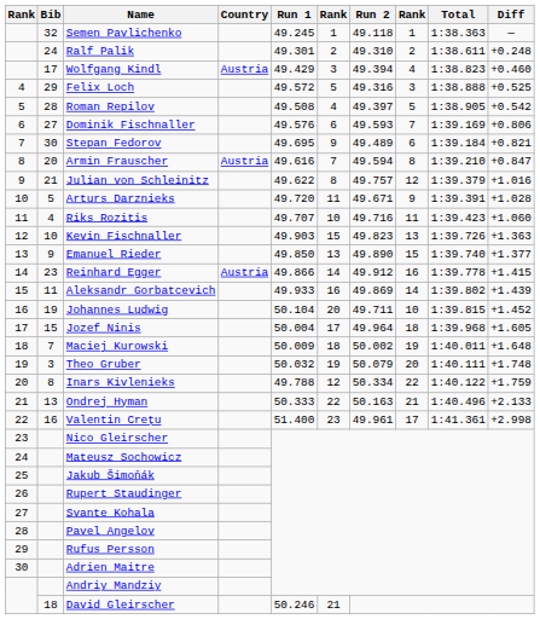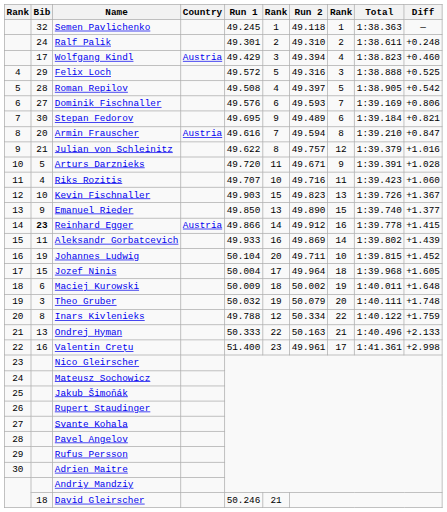Kevin Fischnaller | Diff: +1.363 -> +1.367
Reinhard Egger | Bib: normal -> bold
Maciej Kurowski | Bib: 7 -> 6
